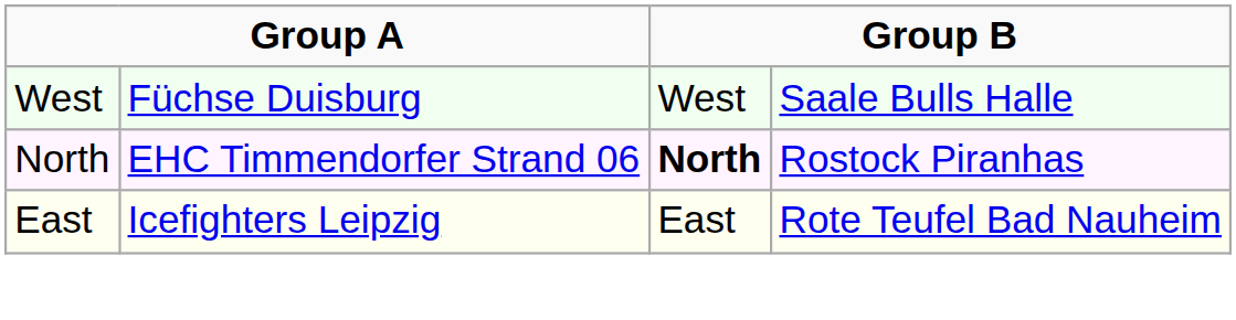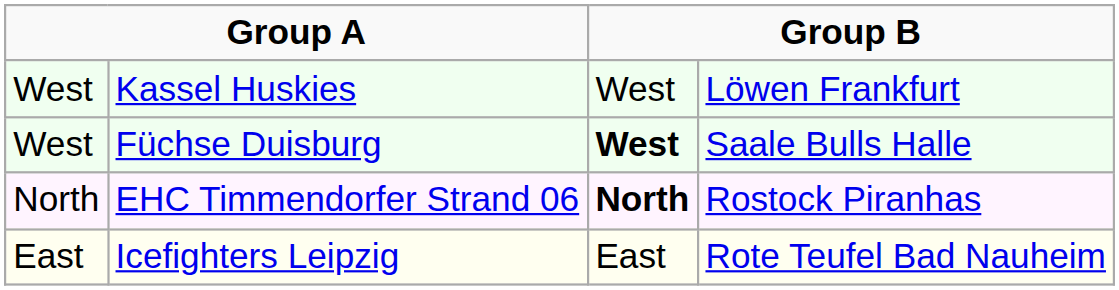+ row: West | Kassel Huskies | West | Löwen Frankfurt
Füchse Duisburg | column 3: normal -> bold
